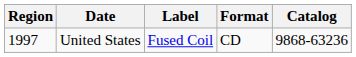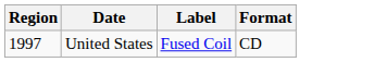- column: Catalog | 9868-63236
